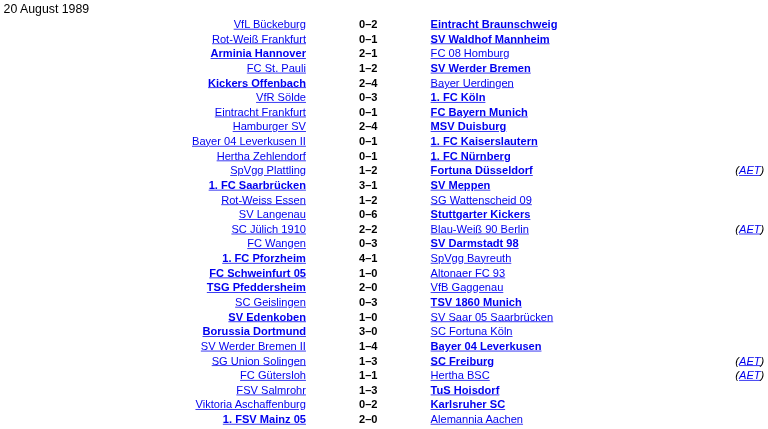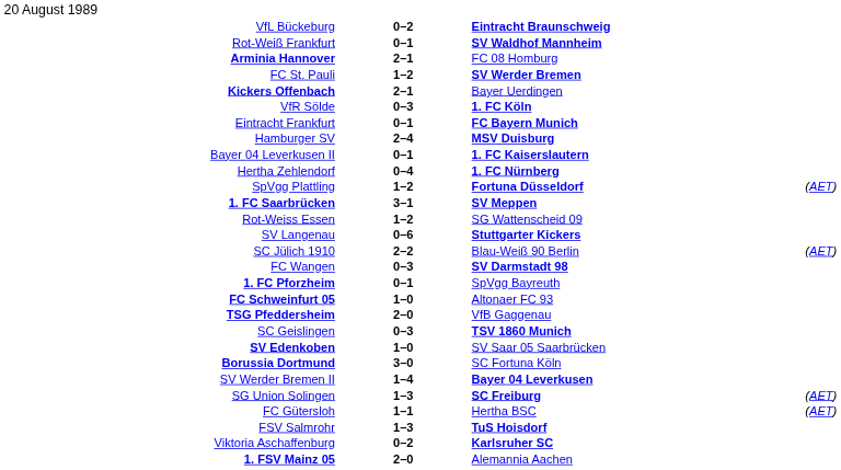Kickers Offenbach | column 2: 2–4 -> 2–1
Hertha Zehlendorf | column 2: 0–1 -> 0–4
1. FC Pforzheim | column 2: 4–1 -> 0–1
